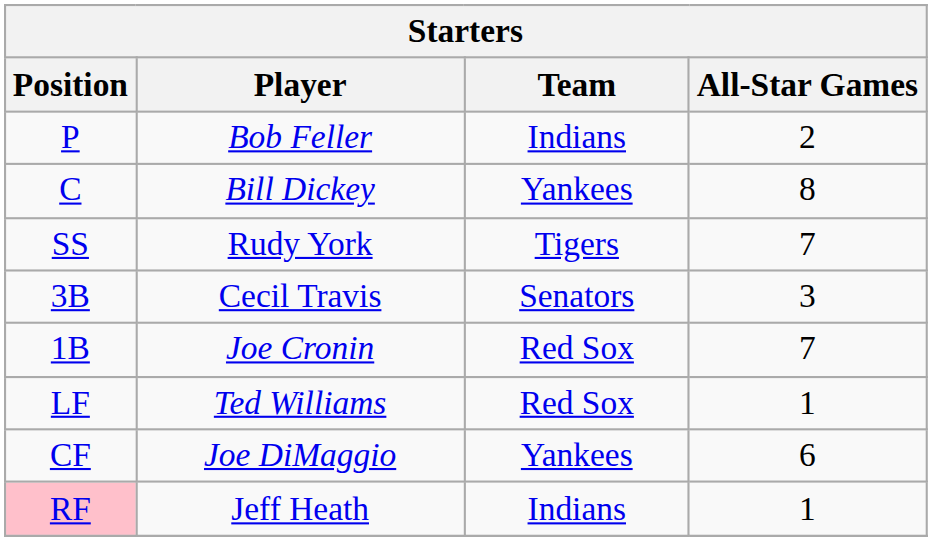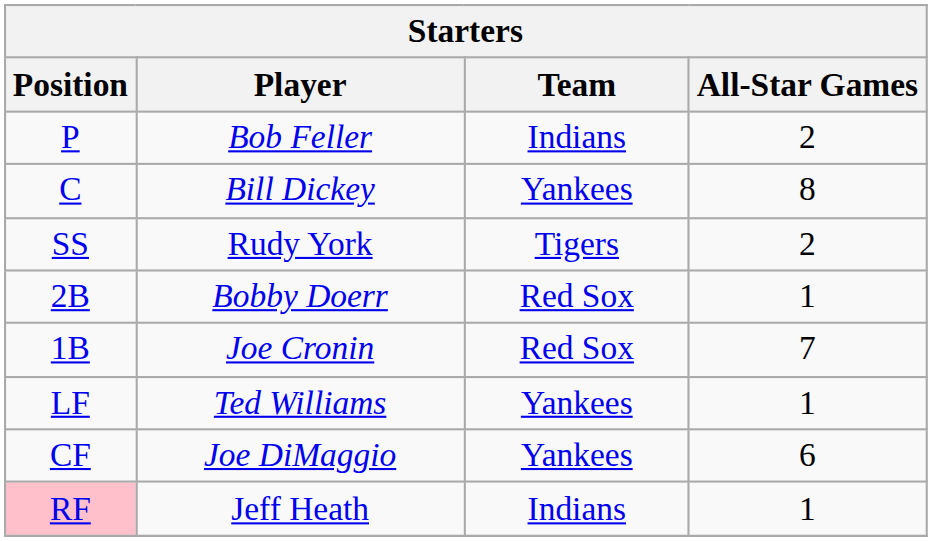Rudy York | All-Star Games: 7 -> 2
+ row: 2B | Bobby Doerr | Red Sox | 1
- row: 3B | Cecil Travis | Senators | 3
Ted Williams | Team: Red Sox -> Yankees
